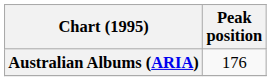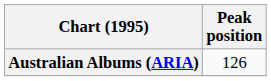Australian Albums (ARIA) | Peak position: 176 -> 126
